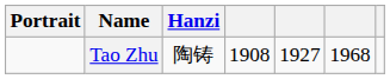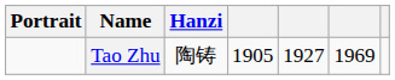Tao Zhu | column 4: 1908 -> 1905
Tao Zhu | column 6: 1968 -> 1969
